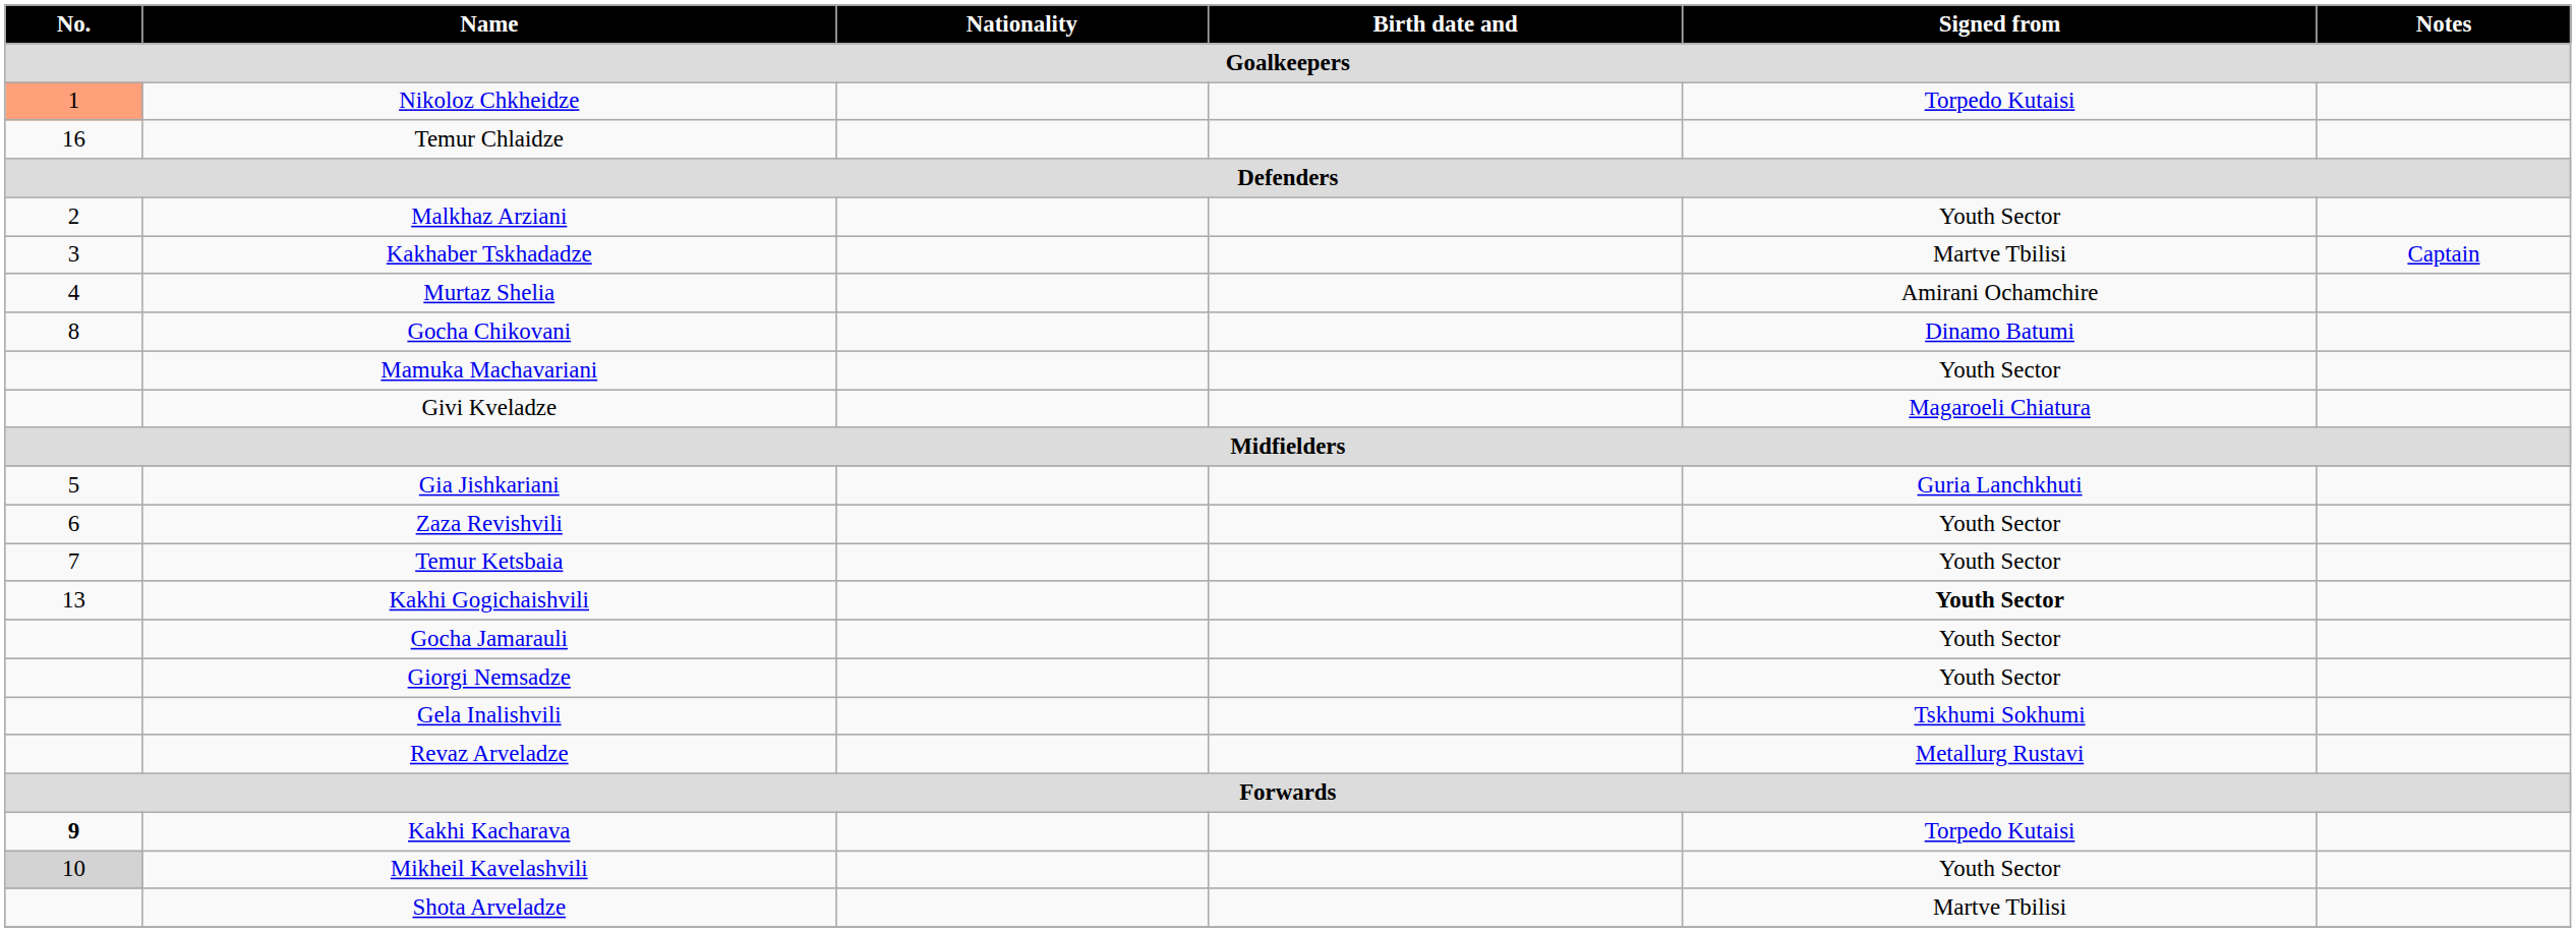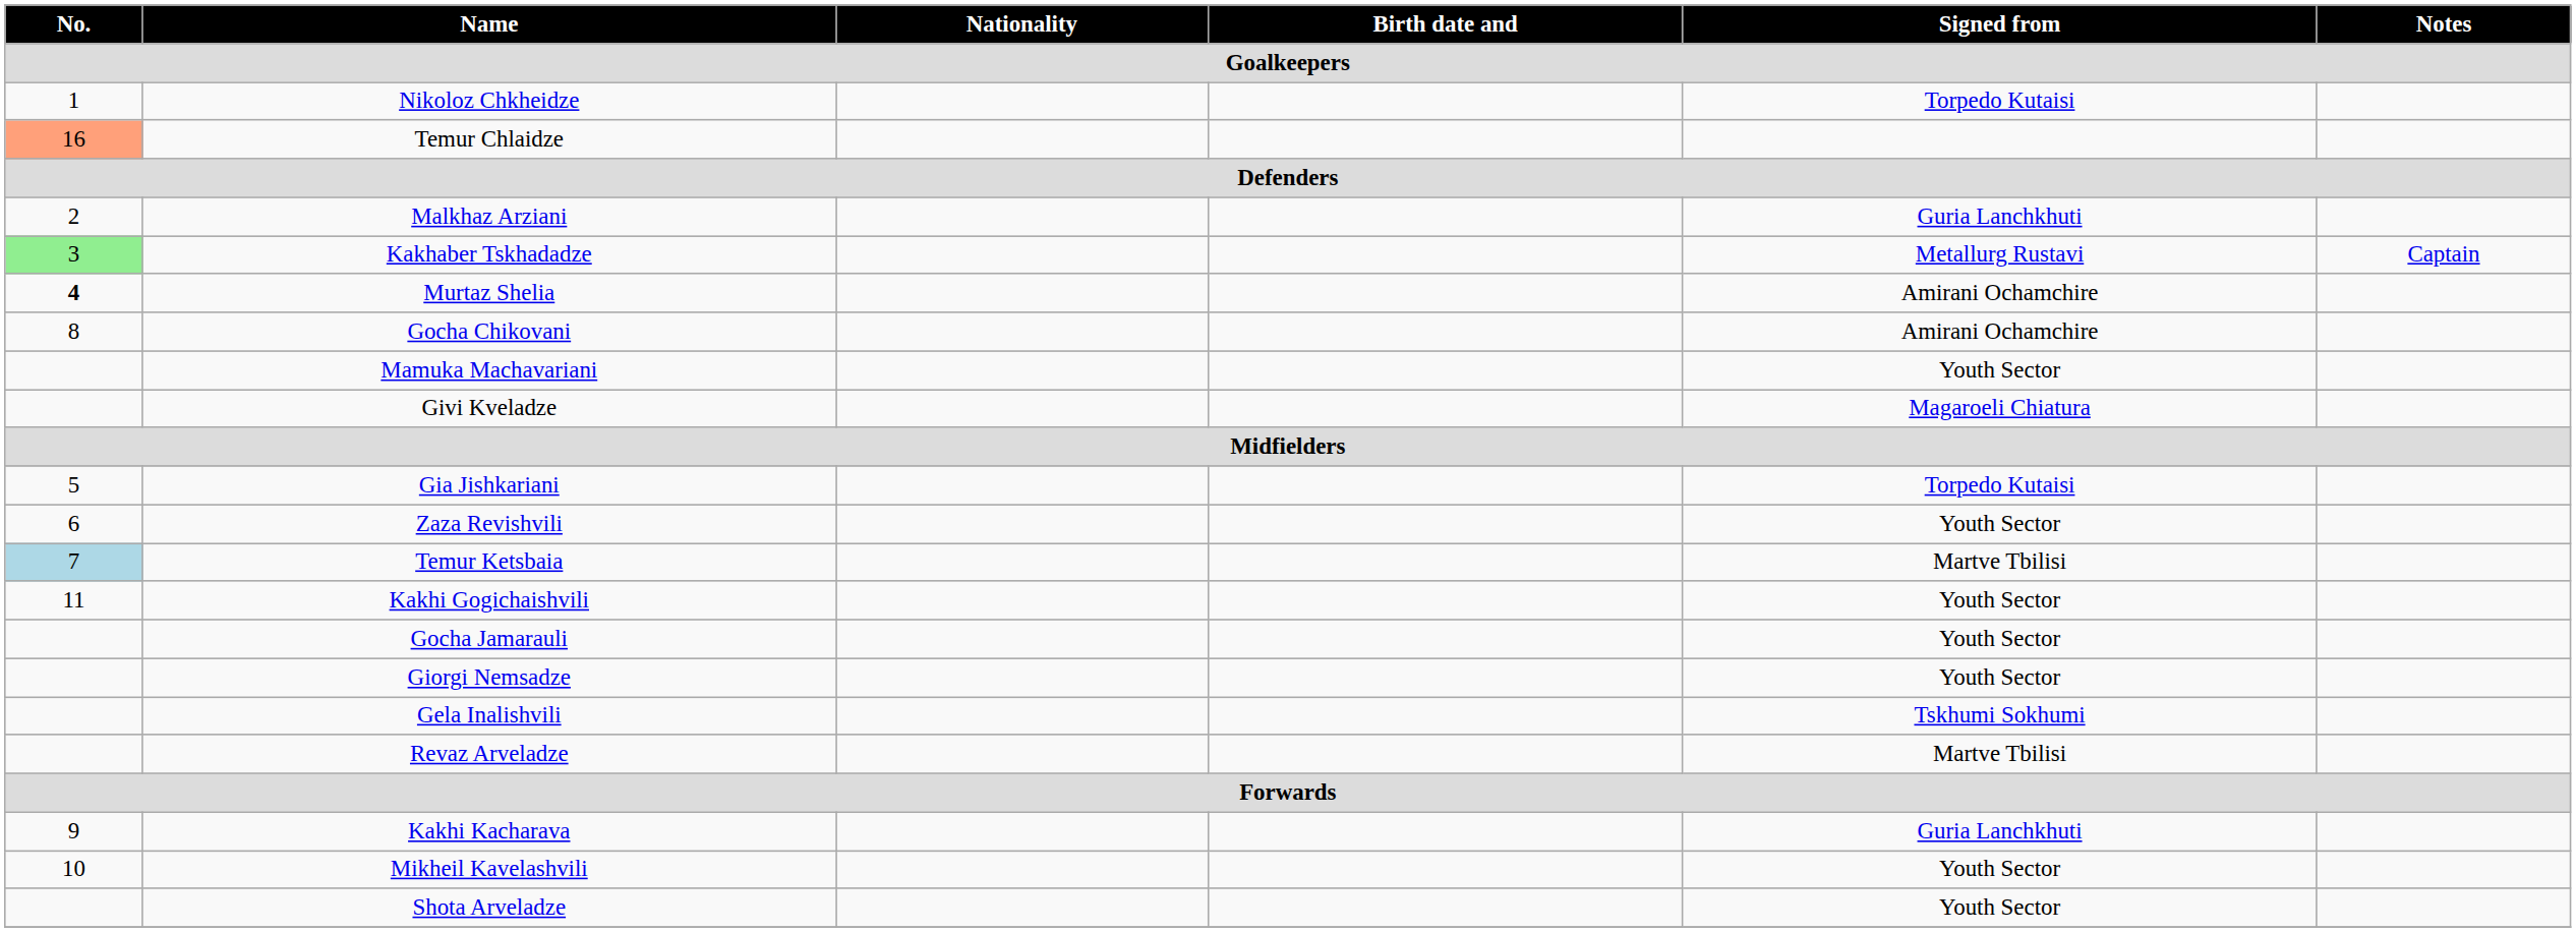Nikoloz Chkheidze | No.: lightsalmon background -> no background
Temur Chlaidze | No.: no background -> lightsalmon background
Malkhaz Arziani | Signed from: Youth Sector -> Guria Lanchkhuti
Kakhaber Tskhadadze | No.: no background -> lightgreen background
Kakhaber Tskhadadze | Signed from: Martve Tbilisi -> Metallurg Rustavi
Murtaz Shelia | No.: normal -> bold
Gocha Chikovani | Signed from: Dinamo Batumi -> Amirani Ochamchire
Gia Jishkariani | Signed from: Guria Lanchkhuti -> Torpedo Kutaisi
Temur Ketsbaia | No.: no background -> lightblue background
Temur Ketsbaia | Signed from: Youth Sector -> Martve Tbilisi
Kakhi Gogichaishvili | No.: 13 -> 11
Kakhi Gogichaishvili | Signed from: bold -> normal
Revaz Arveladze | Signed from: Metallurg Rustavi -> Martve Tbilisi
Kakhi Kacharava | No.: bold -> normal
Kakhi Kacharava | Signed from: Torpedo Kutaisi -> Guria Lanchkhuti
Mikheil Kavelashvili | No.: lightgrey background -> no background
Shota Arveladze | Signed from: Martve Tbilisi -> Youth Sector
